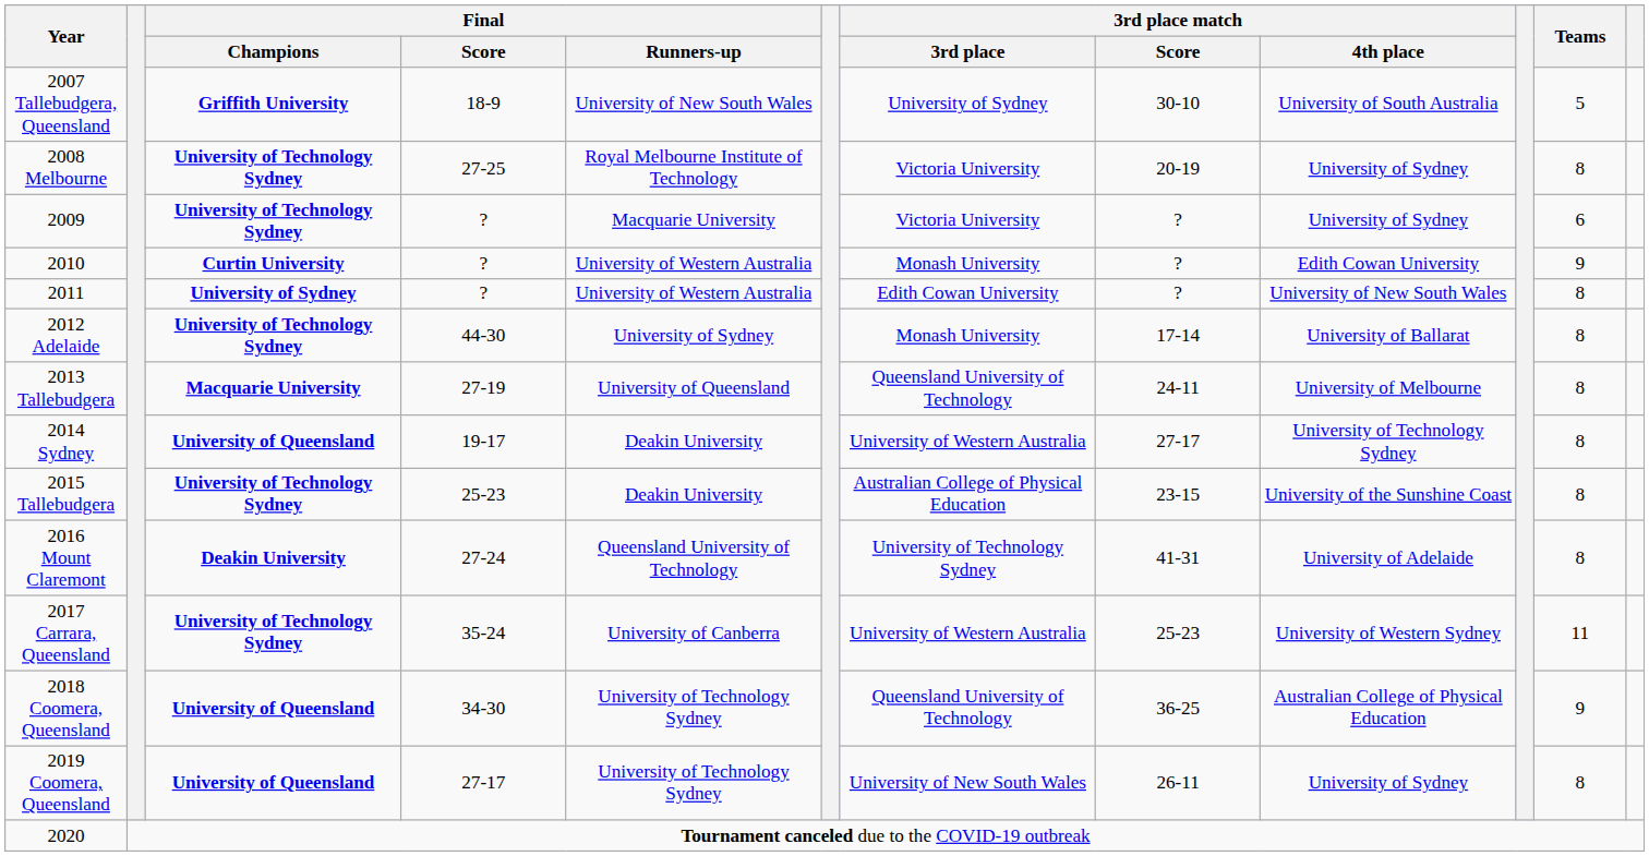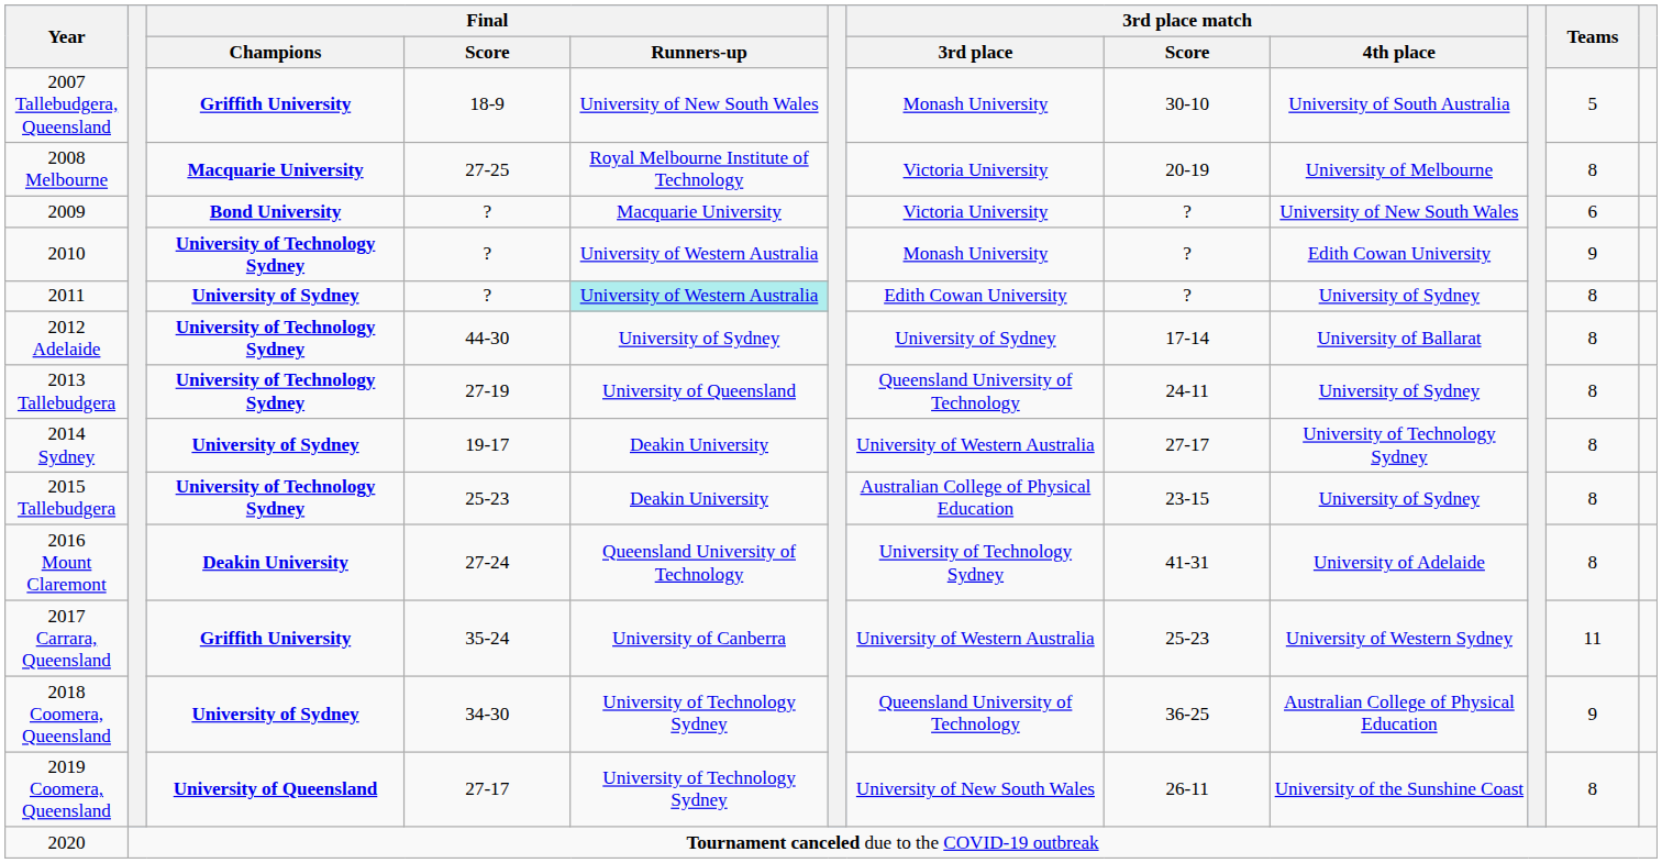2007 Tallebudgera, Queensland | 3rd place match / 3rd place: University of Sydney -> Monash University
2008 Melbourne | Final / Champions: University of Technology Sydney -> Macquarie University
2008 Melbourne | 3rd place match / 4th place: University of Sydney -> University of Melbourne
2009 | Final / Champions: University of Technology Sydney -> Bond University
2009 | 3rd place match / 4th place: University of Sydney -> University of New South Wales
2010 | Final / Champions: Curtin University -> University of Technology Sydney
2011 | Final / Runners-up: no background -> paleturquoise background
2011 | 3rd place match / 4th place: University of New South Wales -> University of Sydney
2012 Adelaide | 3rd place match / 3rd place: Monash University -> University of Sydney
2013 Tallebudgera | Final / Champions: Macquarie University -> University of Technology Sydney
2013 Tallebudgera | 3rd place match / 4th place: University of Melbourne -> University of Sydney
2014 Sydney | Final / Champions: University of Queensland -> University of Sydney
2015 Tallebudgera | 3rd place match / 4th place: University of the Sunshine Coast -> University of Sydney
2017 Carrara, Queensland | Final / Champions: University of Technology Sydney -> Griffith University
2018 Coomera, Queensland | Final / Champions: University of Queensland -> University of Sydney
2019 Coomera, Queensland | 3rd place match / 4th place: University of Sydney -> University of the Sunshine Coast
